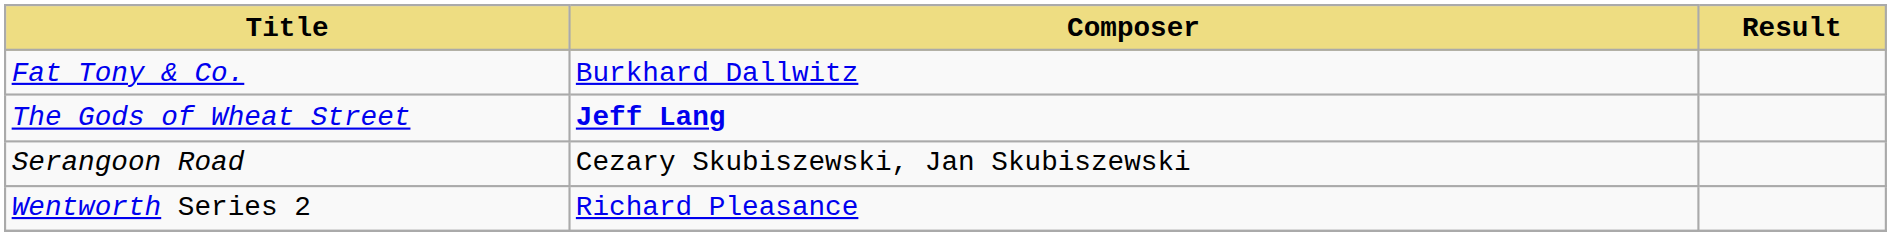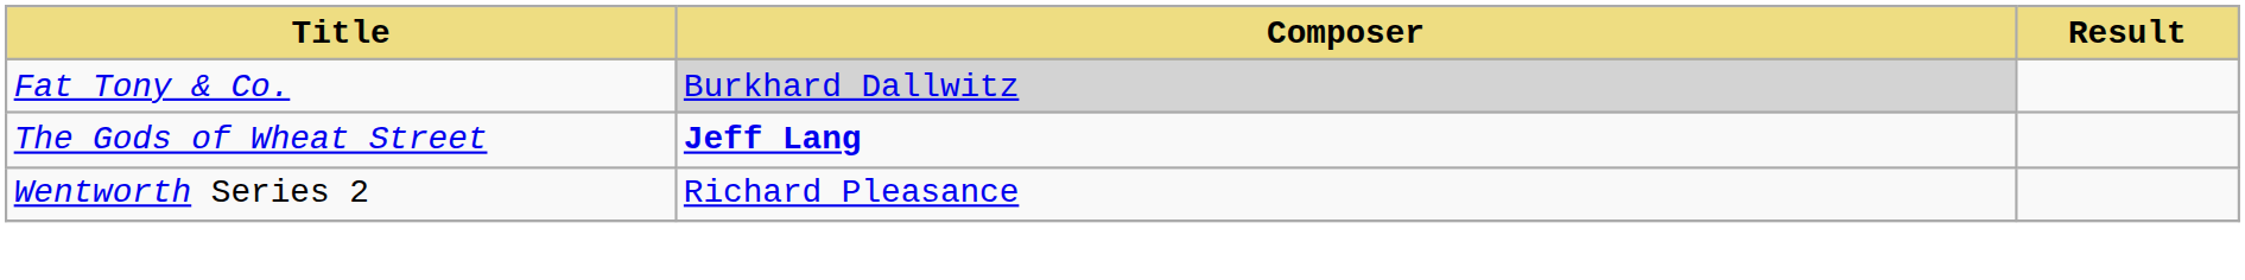Fat Tony & Co. | Composer: no background -> lightgrey background
- row: Serangoon Road | Cezary Skubiszewski, Jan Skubiszewski
